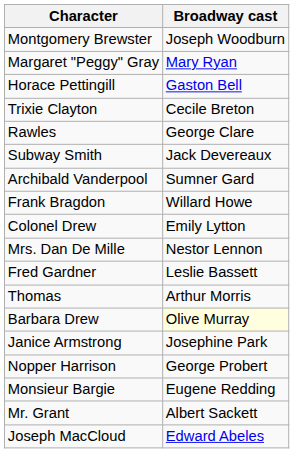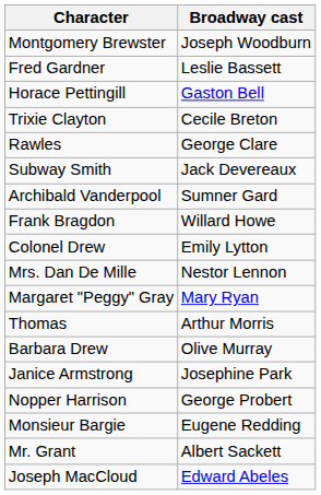rows swapped: Fred Gardner <-> Margaret "Peggy" Gray
Barbara Drew | Broadway cast: lightyellow background -> no background
